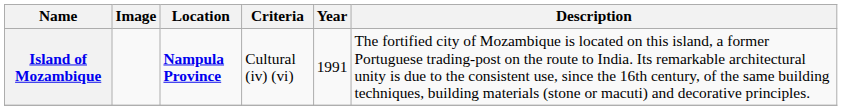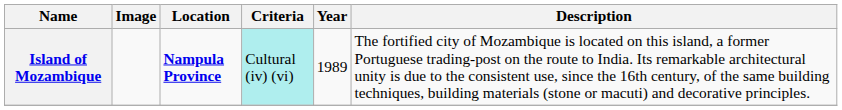Island of Mozambique | Criteria: no background -> paleturquoise background
Island of Mozambique | Year: 1991 -> 1989
